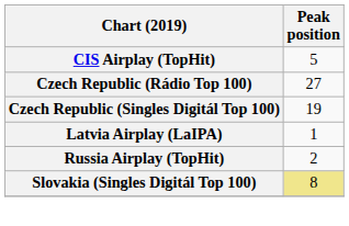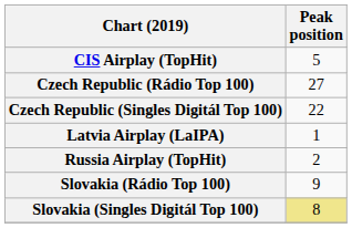Czech Republic (Singles Digitál Top 100) | Peak position: 19 -> 22
+ row: Slovakia (Rádio Top 100) | 9
